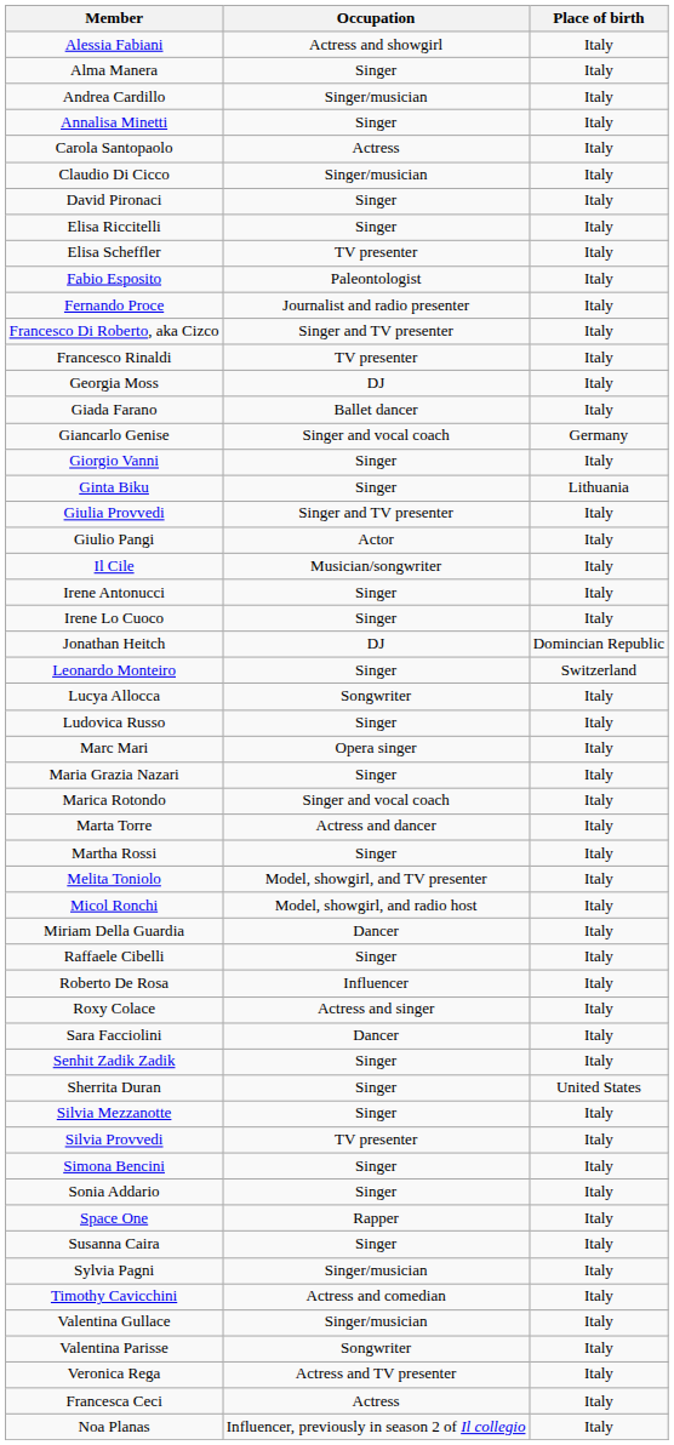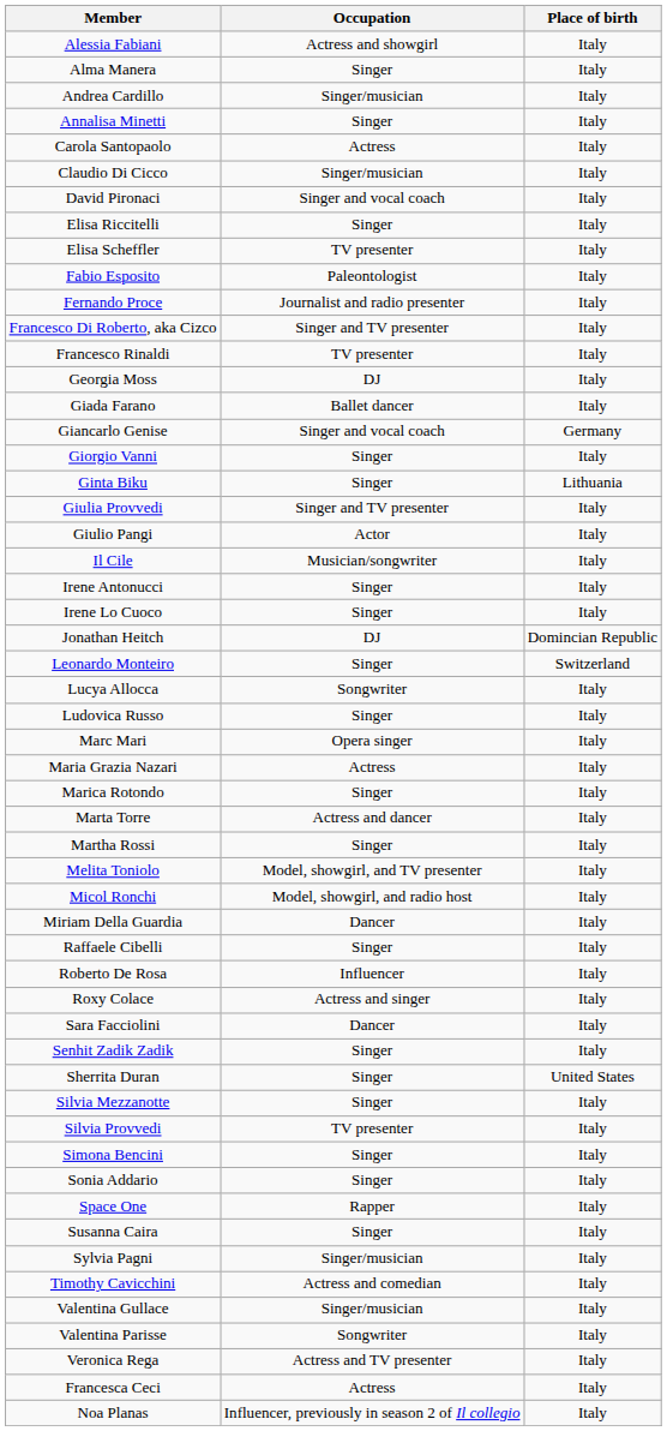David Pironaci | Occupation: Singer -> Singer and vocal coach
Maria Grazia Nazari | Occupation: Singer -> Actress
Marica Rotondo | Occupation: Singer and vocal coach -> Singer
